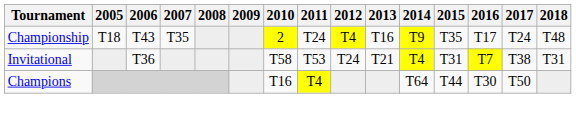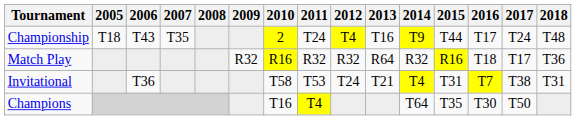Championship | 2015: T35 -> T44
+ row: Match Play | R32 | R16 | R32 | R32 | R64 | R32 | R16 | T18 | T17 | T36
Champions | 2015: T44 -> T35
